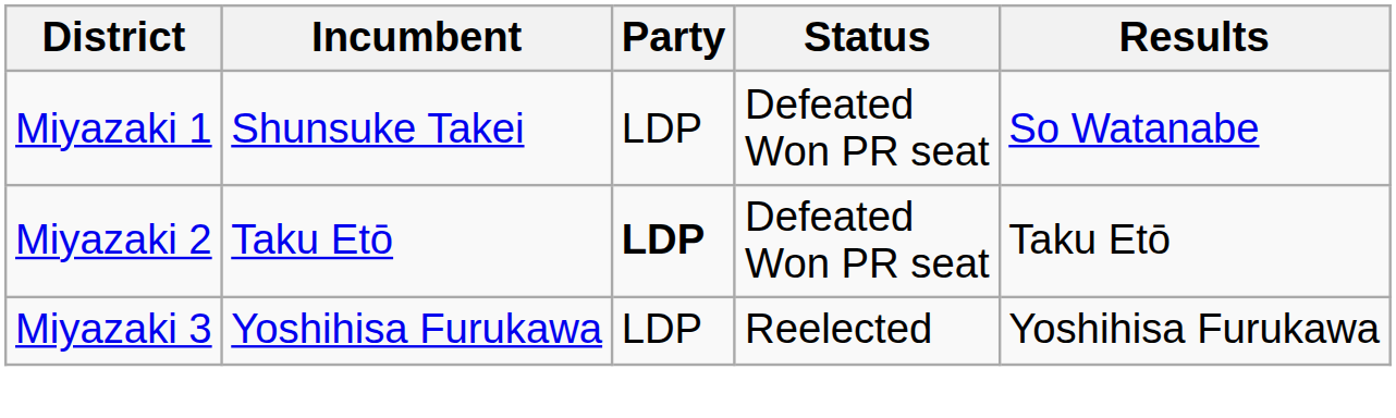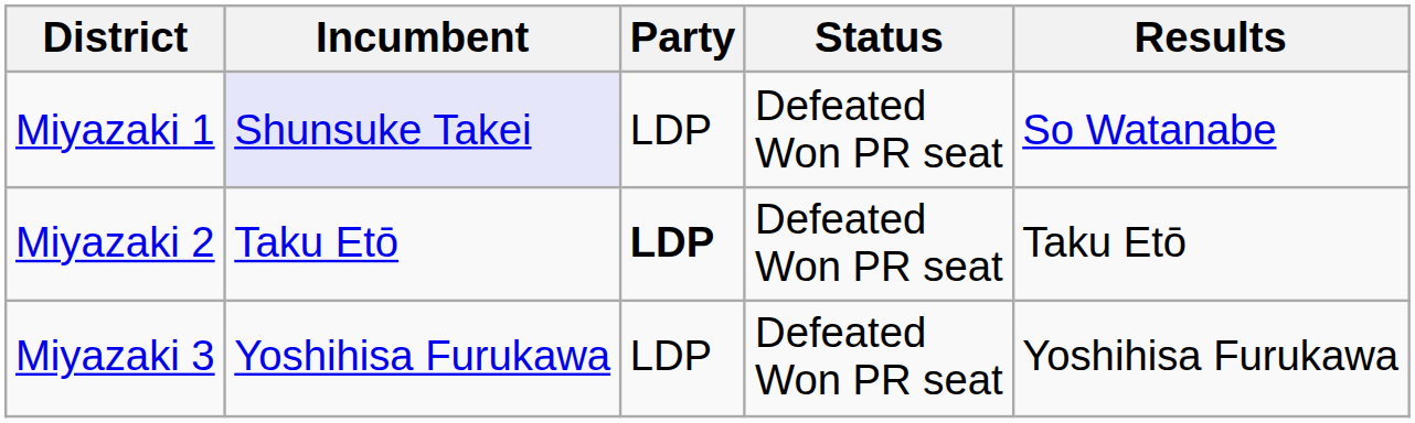Miyazaki 1 | Incumbent: no background -> lavender background
Miyazaki 3 | Status: Reelected -> Defeated Won PR seat
